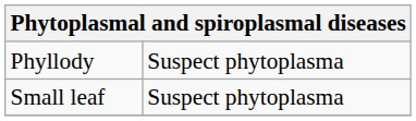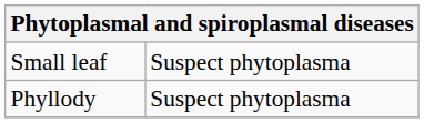rows swapped: Phyllody <-> Small leaf
